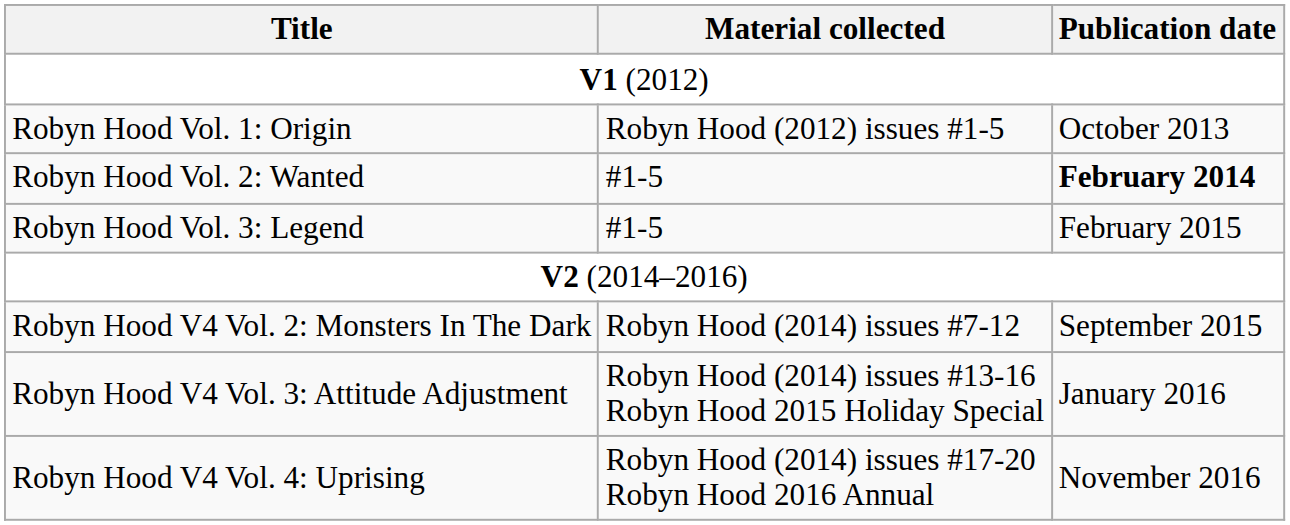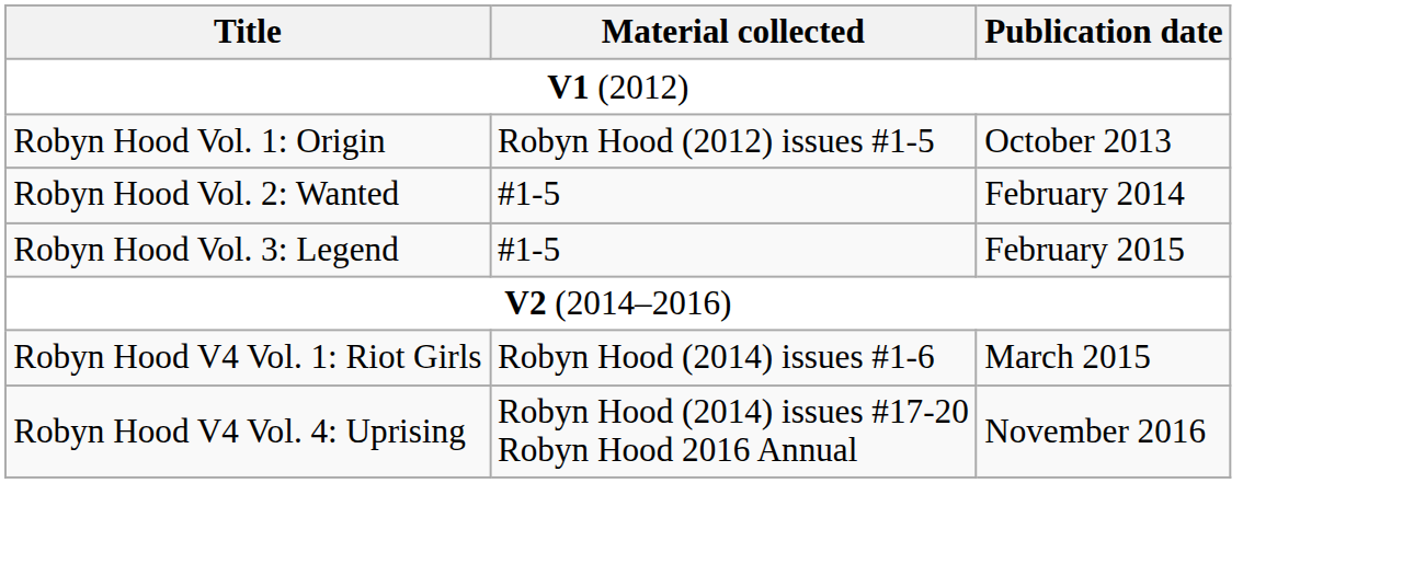Robyn Hood Vol. 2: Wanted | Publication date: bold -> normal
+ row: Robyn Hood V4 Vol. 1: Riot Girls | Robyn Hood (2014) issues #1-6 | March 2015
- row: Robyn Hood V4 Vol. 2: Monsters In The Dark | Robyn Hood (2014) issues #7-12 | September 2015
- row: Robyn Hood V4 Vol. 3: Attitude Adjustment | Robyn Hood (2014) issues #13-16 Robyn Hood 2015 Holiday Special | January 2016
